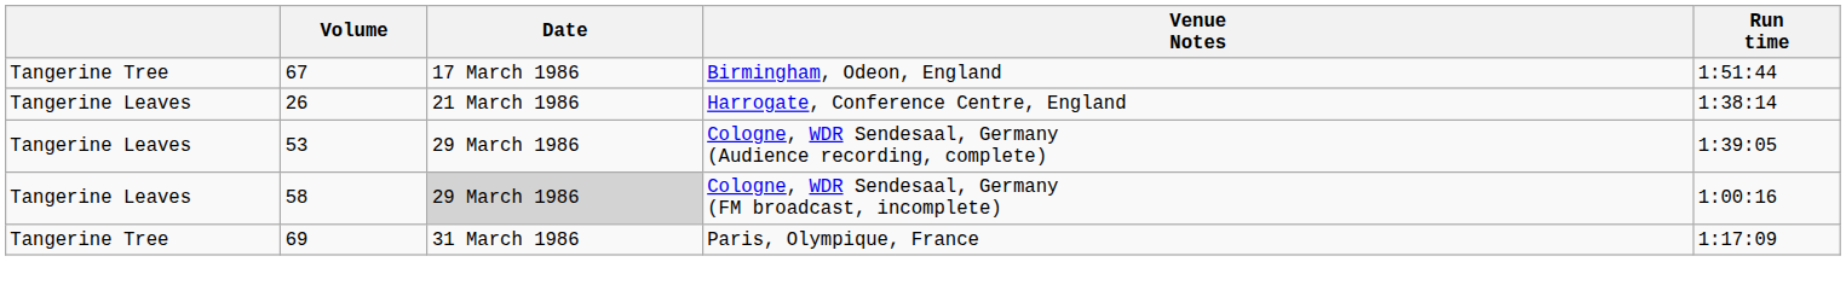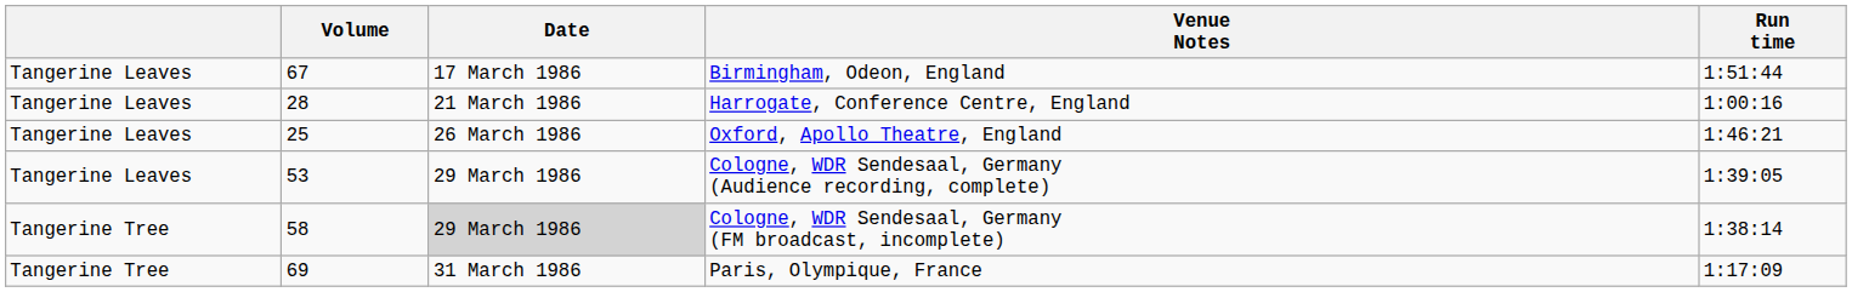Birmingham, Odeon, England | column 1: Tangerine Tree -> Tangerine Leaves
Harrogate, Conference Centre, England | Volume: 26 -> 28
Harrogate, Conference Centre, England | Run time: 1:38:14 -> 1:00:16
+ row: Tangerine Leaves | 25 | 26 March 1986 | Oxford, Apollo Theatre, England | 1:46:21
Cologne, WDR Sendesaal, Germany (FM broadcast, incomplete) | column 1: Tangerine Leaves -> Tangerine Tree
Cologne, WDR Sendesaal, Germany (FM broadcast, incomplete) | Run time: 1:00:16 -> 1:38:14
